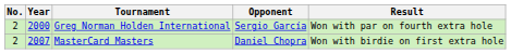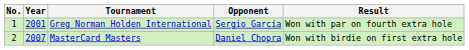Greg Norman Holden International | No.: 2 -> 1
Greg Norman Holden International | Year: 2000 -> 2001
